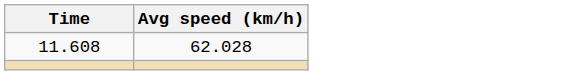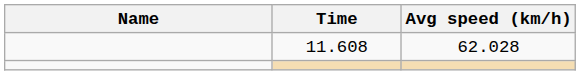+ column: Name
